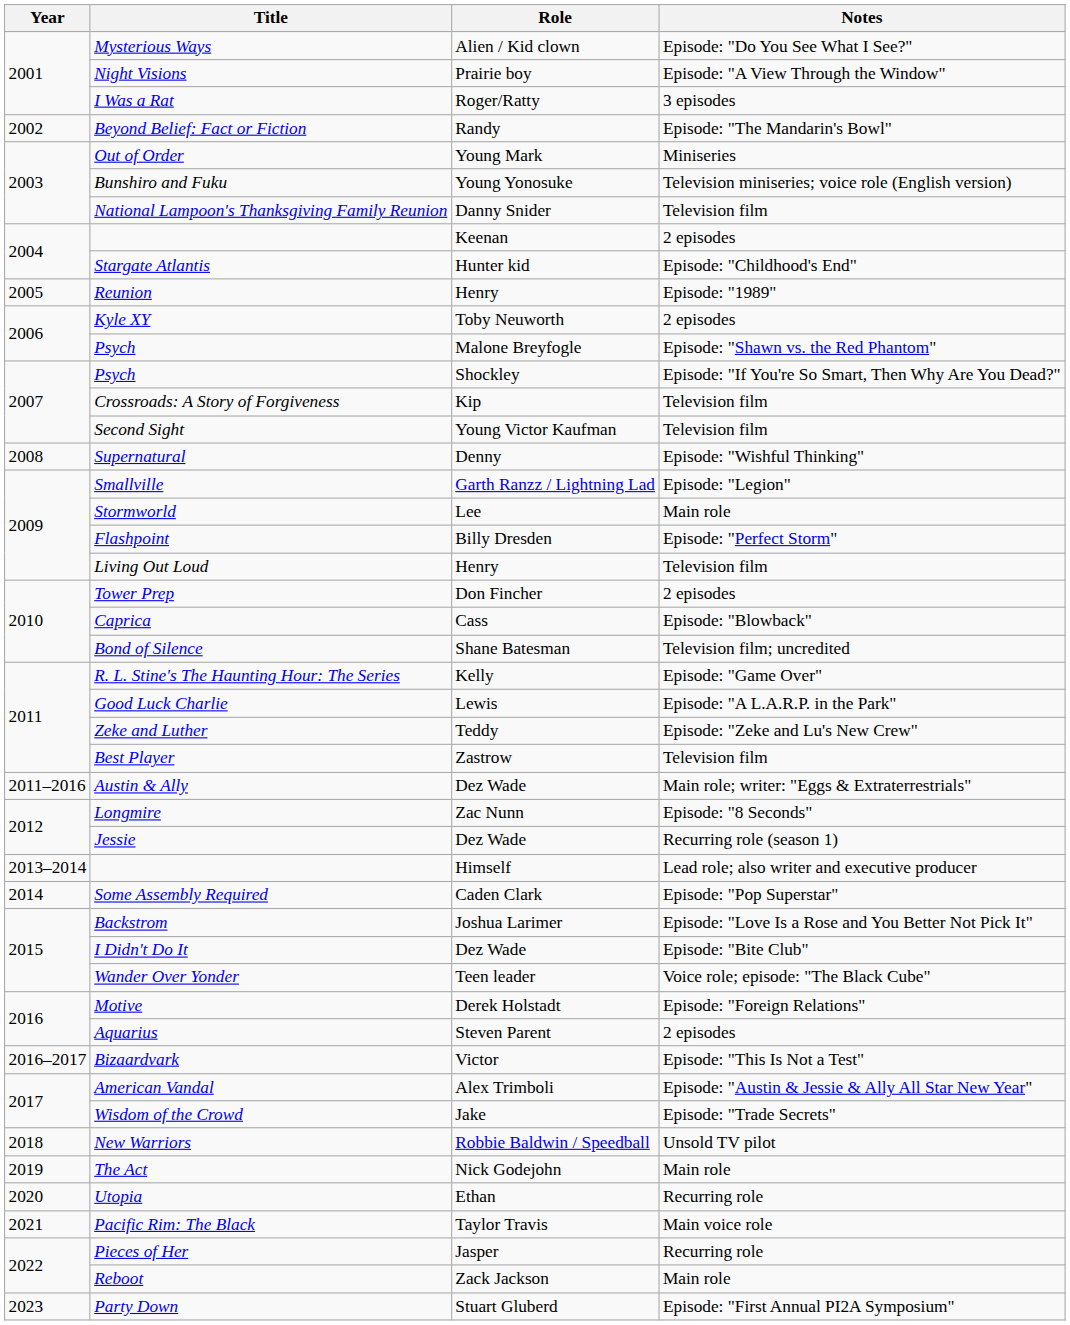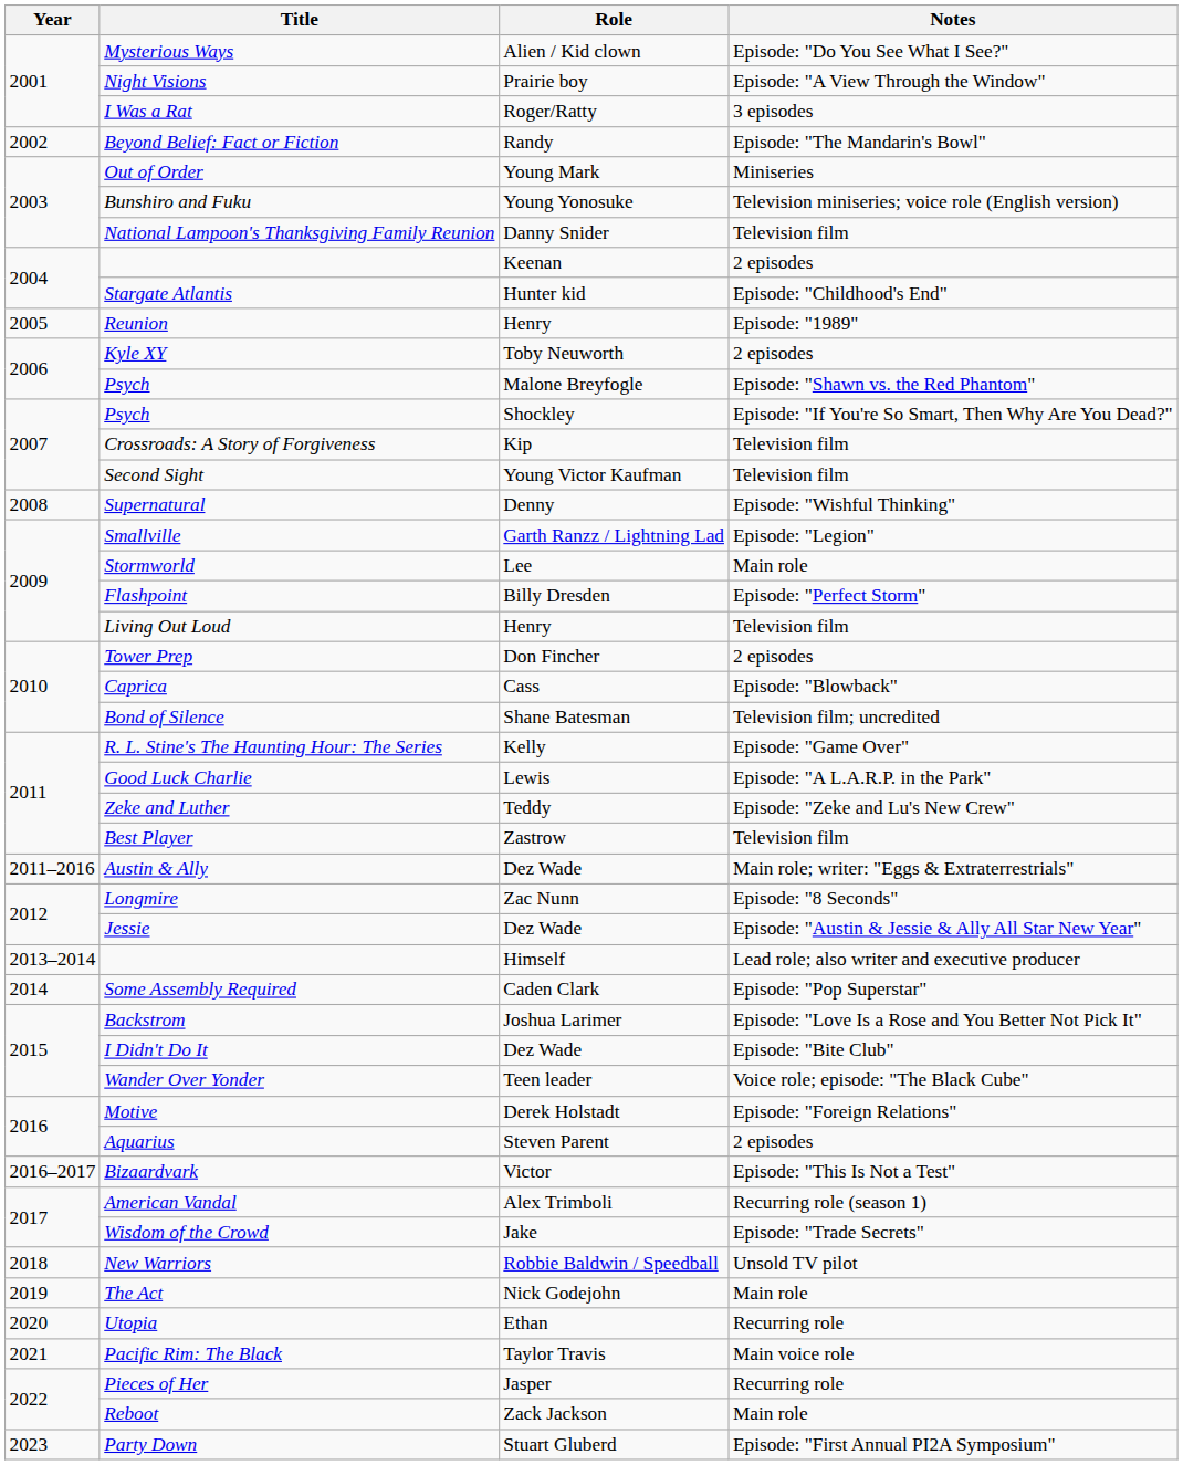Jessie | Notes: Recurring role (season 1) -> Episode: "Austin & Jessie & Ally All Star New Year"
American Vandal | Notes: Episode: "Austin & Jessie & Ally All Star New Year" -> Recurring role (season 1)
